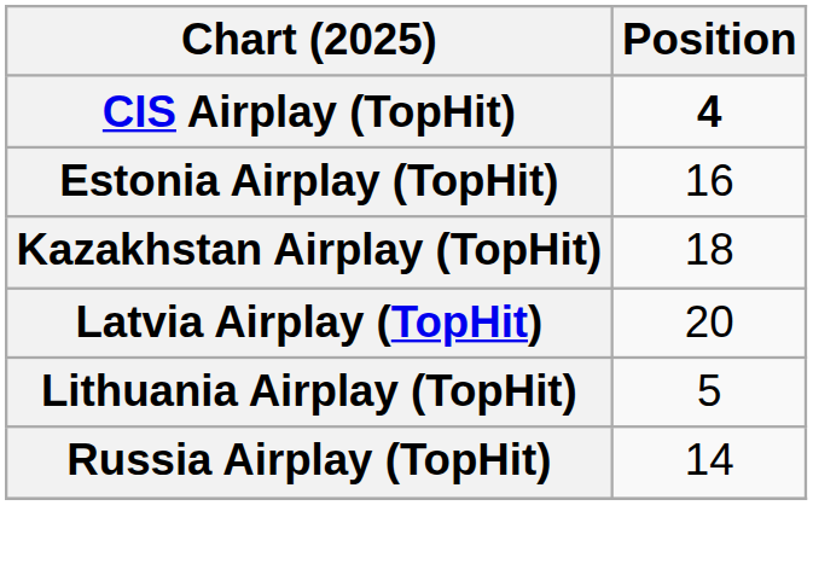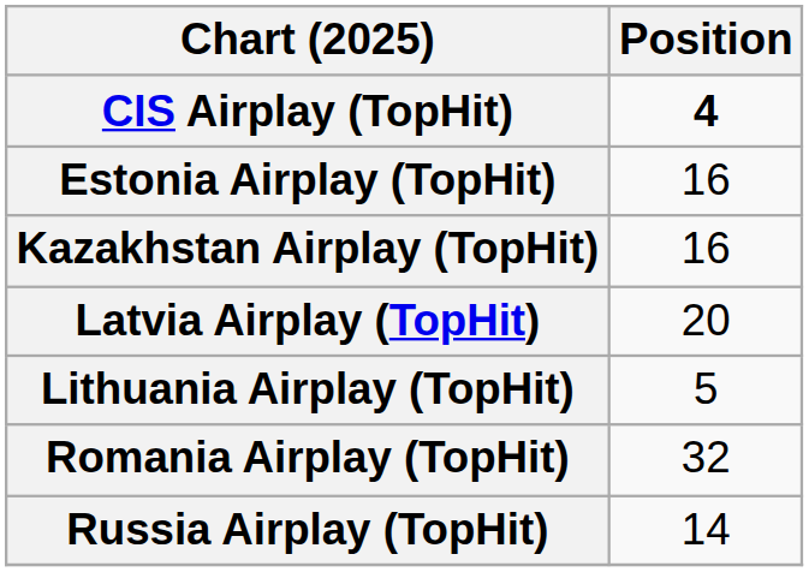Kazakhstan Airplay (TopHit) | Position: 18 -> 16
+ row: Romania Airplay (TopHit) | 32
